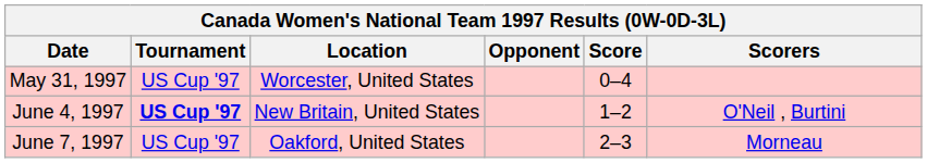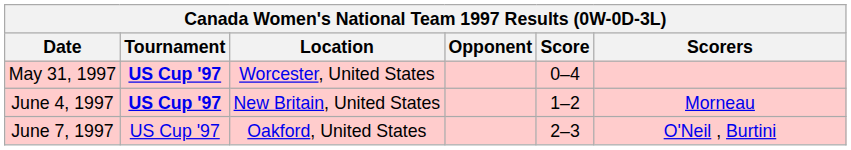May 31, 1997 | Tournament: normal -> bold
June 4, 1997 | Scorers: O'Neil , Burtini -> Morneau
June 7, 1997 | Scorers: Morneau -> O'Neil , Burtini
